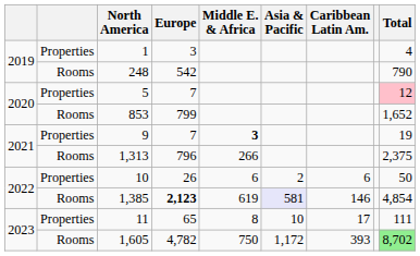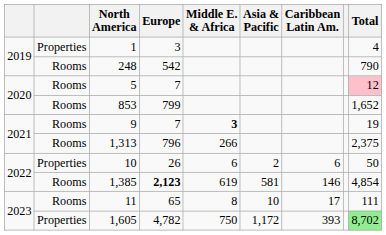5 | column 2: Properties -> Rooms
9 | column 2: Properties -> Rooms
1,385 | Asia & Pacific: lavender background -> no background
11 | column 2: Properties -> Rooms
1,605 | column 2: Rooms -> Properties
